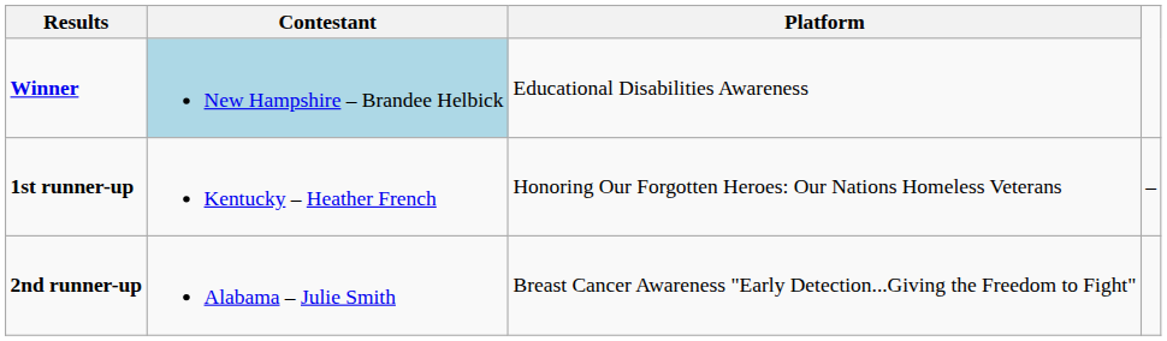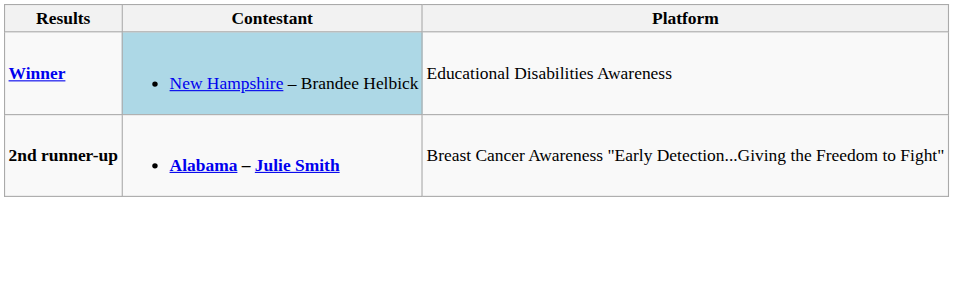- row: 1st runner-up | Kentucky – Heather French | Honoring Our Forgotten Heroes: Our Nations Homeless Veterans | –
2nd runner-up | Contestant: normal -> bold
